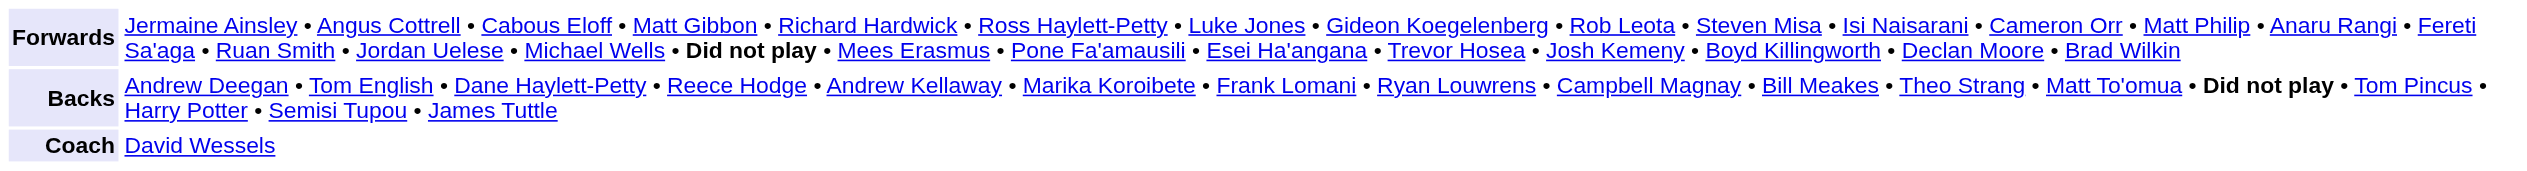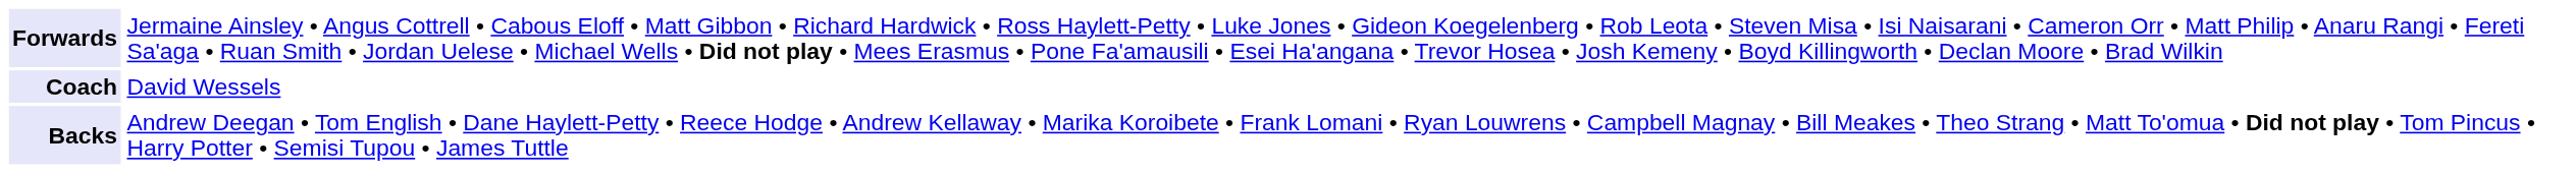rows swapped: Backs <-> Coach
